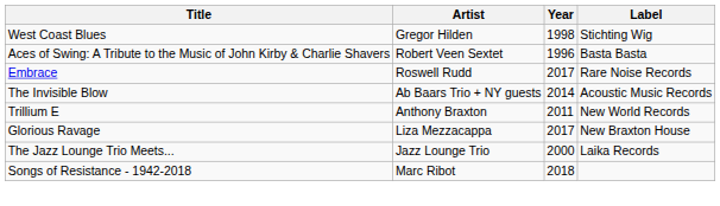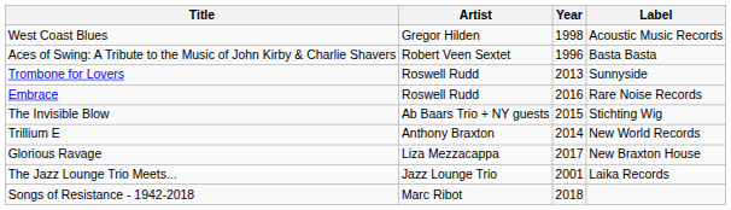West Coast Blues | Label: Stichting Wig -> Acoustic Music Records
+ row: Trombone for Lovers | Roswell Rudd | 2013 | Sunnyside
Embrace | Year: 2017 -> 2016
The Invisible Blow | Year: 2014 -> 2015
The Invisible Blow | Label: Acoustic Music Records -> Stichting Wig
Trillium E | Year: 2011 -> 2014
The Jazz Lounge Trio Meets... | Year: 2000 -> 2001
